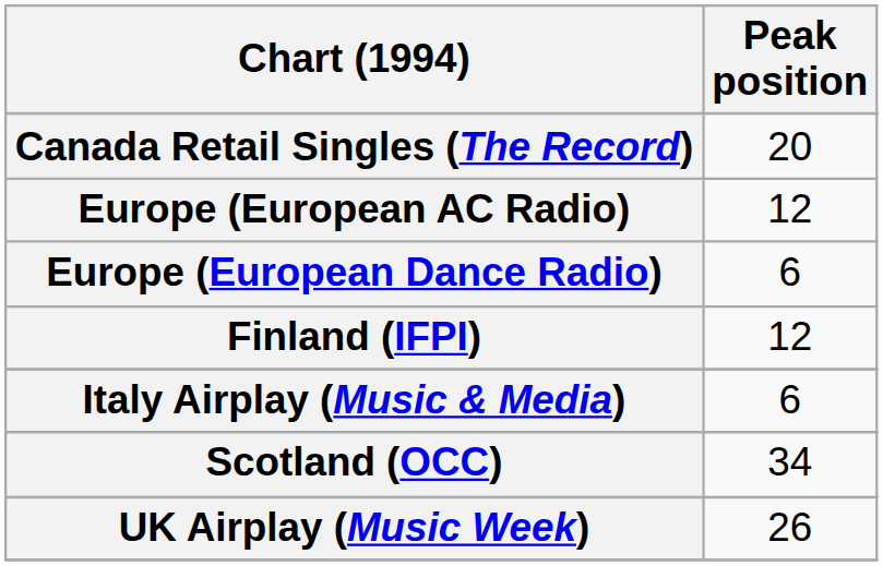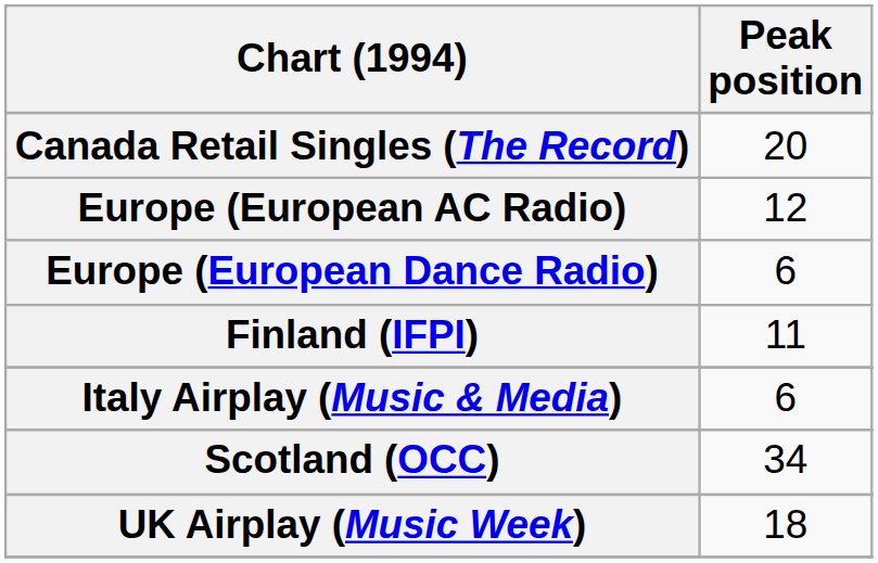Finland (IFPI) | Peak position: 12 -> 11
UK Airplay (Music Week) | Peak position: 26 -> 18
